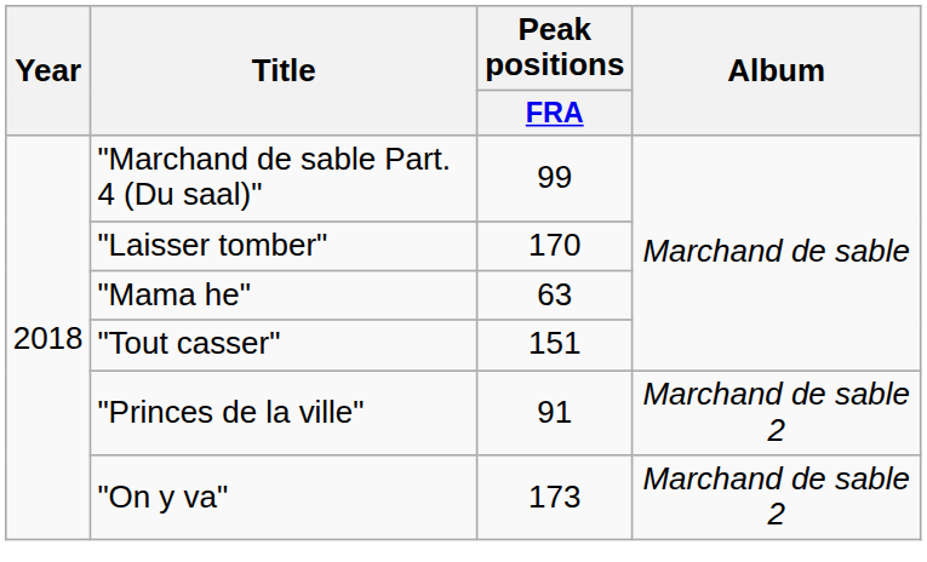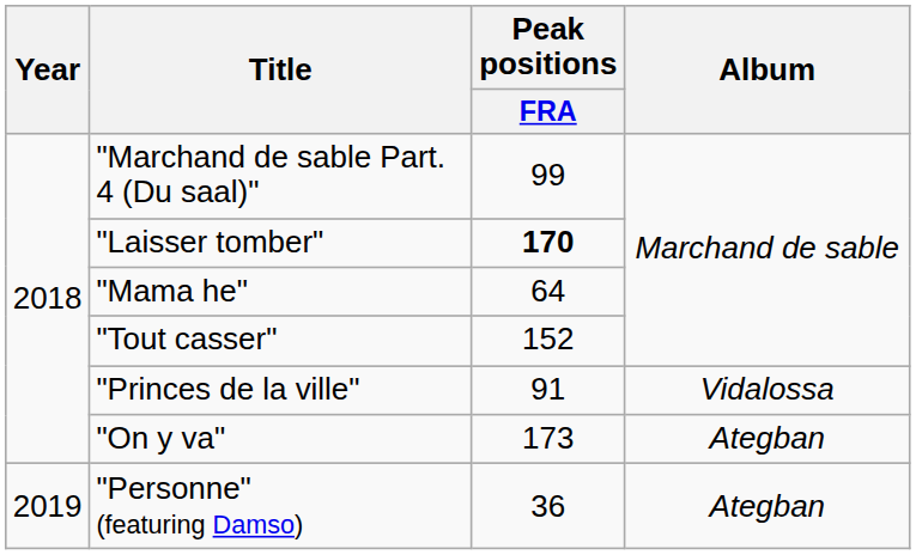"Laisser tomber" | Peak positions / FRA: normal -> bold
"Mama he" | Peak positions / FRA: 63 -> 64
"Tout casser" | Peak positions / FRA: 151 -> 152
"Princes de la ville" | Album: Marchand de sable 2 -> Vidalossa
"On y va" | Album: Marchand de sable 2 -> Ategban
+ row: 2019 | "Personne" (featuring Damso) | 36 | Ategban
